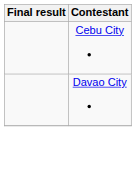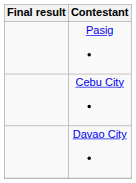+ row: Pasig
